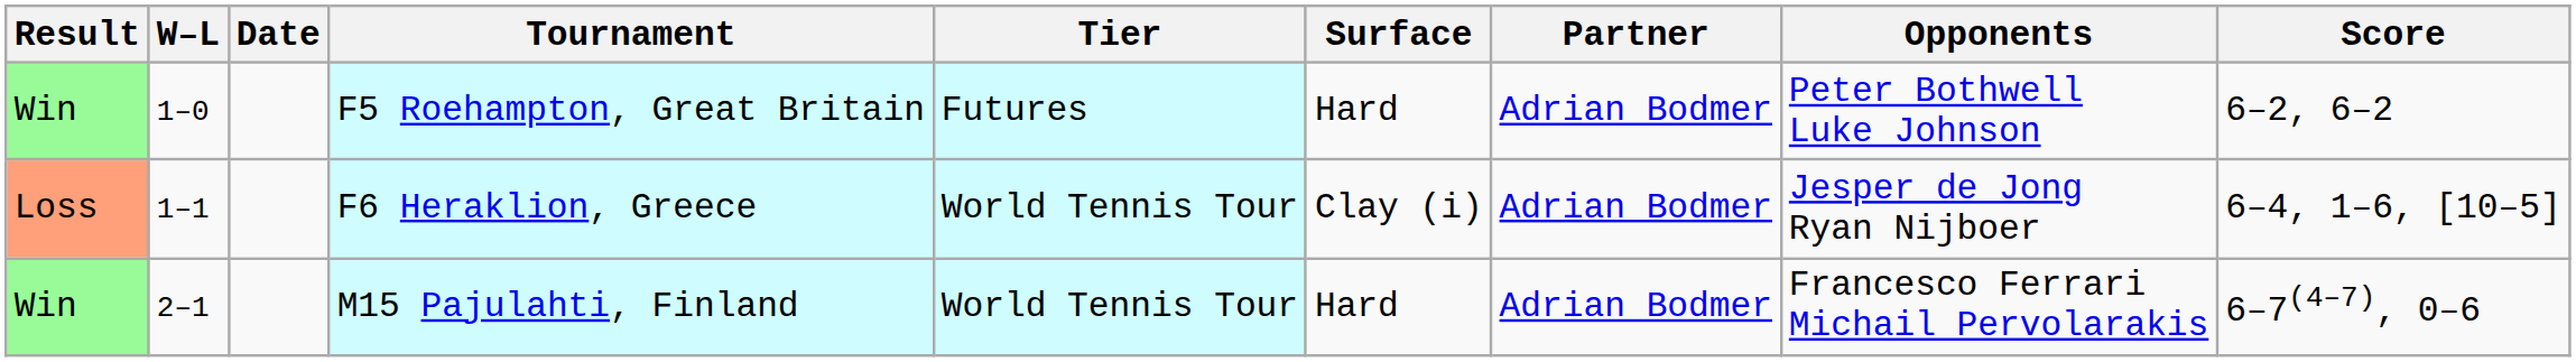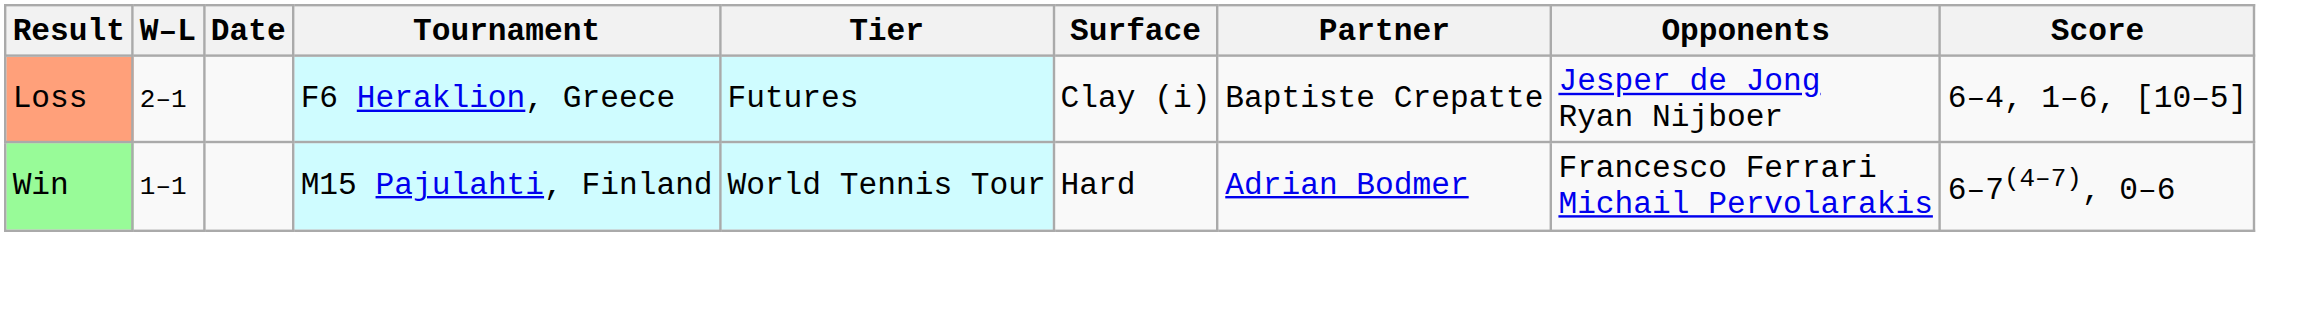- row: Win | 1–0 | F5 Roehampton, Great Britain | Futures | Hard | Adrian Bodmer | Peter Bothwell Luke Johnson | 6–2, 6–2
F6 Heraklion, Greece | W–L: 1–1 -> 2–1
F6 Heraklion, Greece | Tier: World Tennis Tour -> Futures
F6 Heraklion, Greece | Partner: Adrian Bodmer -> Baptiste Crepatte
M15 Pajulahti, Finland | W–L: 2–1 -> 1–1
